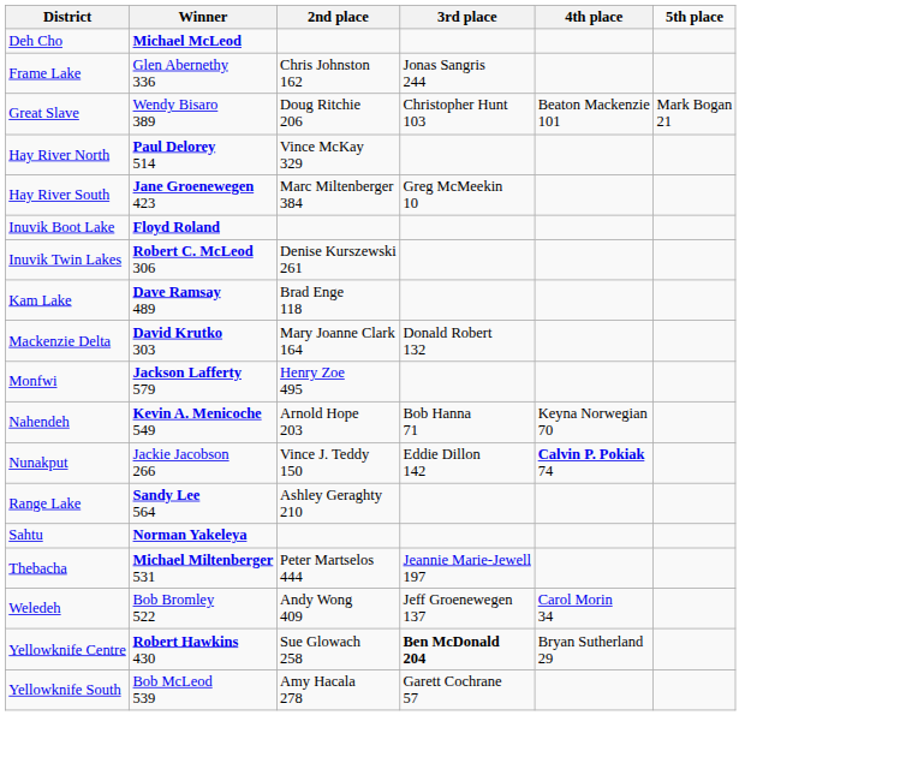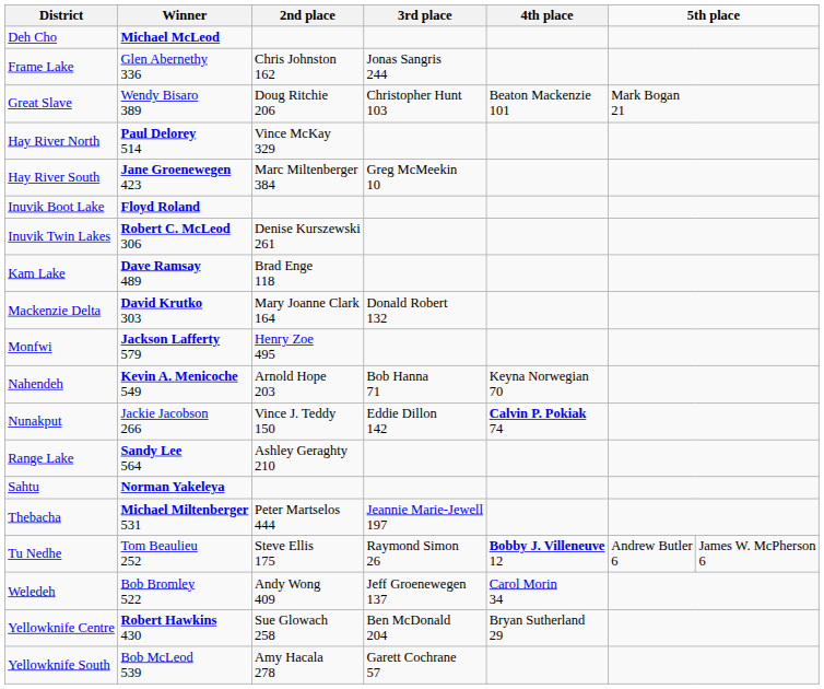+ row: Tu Nedhe | Tom Beaulieu 252 | Steve Ellis 175 | Raymond Simon 26 | Bobby J. Villeneuve 12 | Andrew Butler 6 | James W. McPherson 6
Yellowknife Centre | 3rd place: bold -> normal
